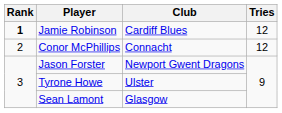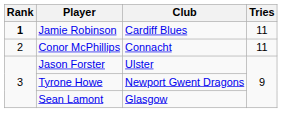Jamie Robinson | Tries: 12 -> 11
Conor McPhillips | Tries: 12 -> 11
Jason Forster | Club: Newport Gwent Dragons -> Ulster
Tyrone Howe | Club: Ulster -> Newport Gwent Dragons
